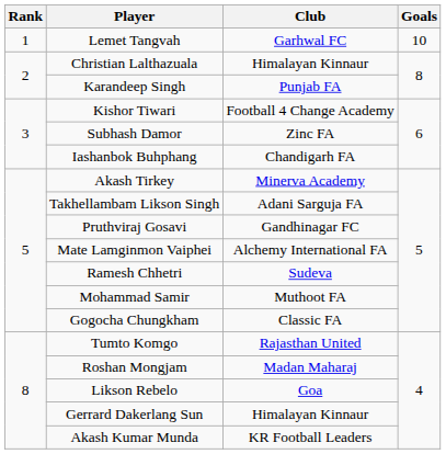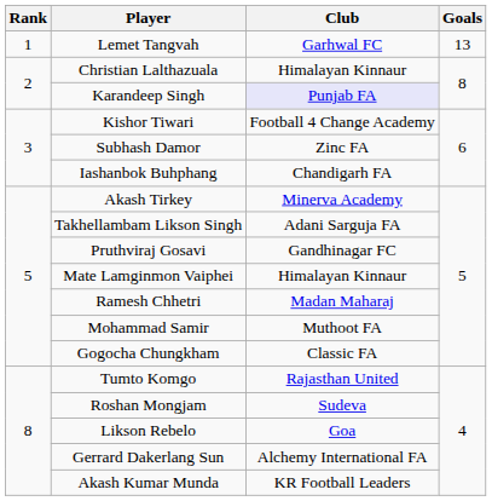Lemet Tangvah | Goals: 10 -> 13
Karandeep Singh | Club: no background -> lavender background
Mate Lamginmon Vaiphei | Club: Alchemy International FA -> Himalayan Kinnaur
Ramesh Chhetri | Club: Sudeva -> Madan Maharaj
Roshan Mongjam | Club: Madan Maharaj -> Sudeva
Gerrard Dakerlang Sun | Club: Himalayan Kinnaur -> Alchemy International FA
